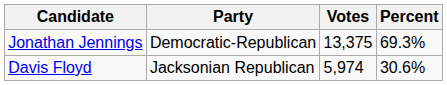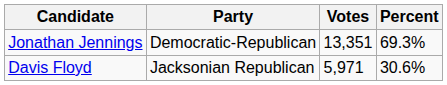Jonathan Jennings | Votes: 13,375 -> 13,351
Davis Floyd | Votes: 5,974 -> 5,971
